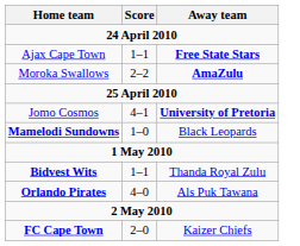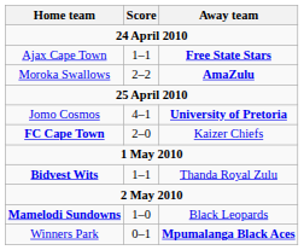rows swapped: FC Cape Town <-> Mamelodi Sundowns
- row: Orlando Pirates | 4–0 | Als Puk Tawana
+ row: Winners Park | 0–1 | Mpumalanga Black Aces
